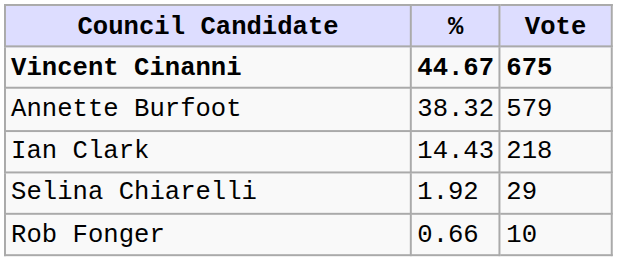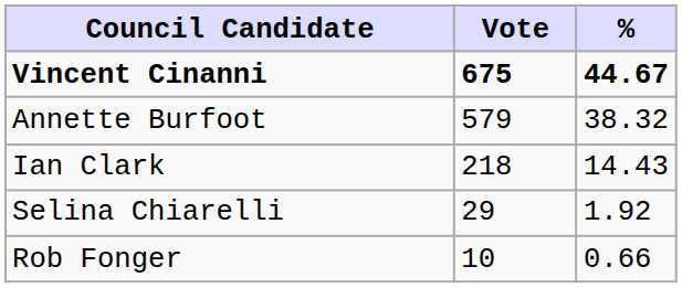columns swapped: Vote <-> %
